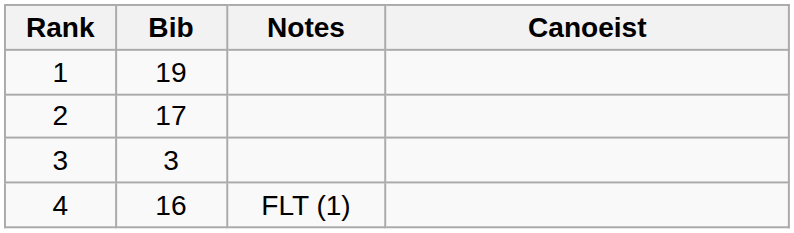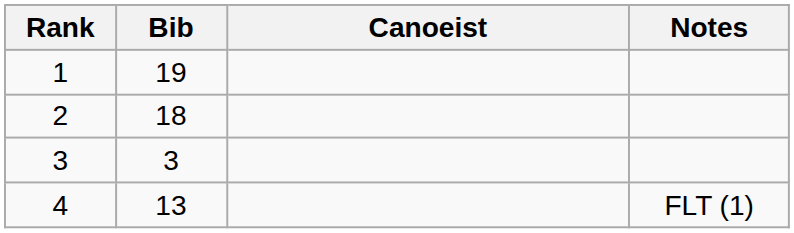columns swapped: Canoeist <-> Notes
2 | Bib: 17 -> 18
4 | Bib: 16 -> 13
